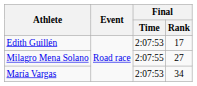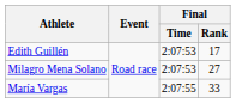Milagro Mena Solano | Final / Time: 2:07:55 -> 2:07:53
María Vargas | Final / Time: 2:07:53 -> 2:07:55
María Vargas | Final / Rank: 34 -> 33
